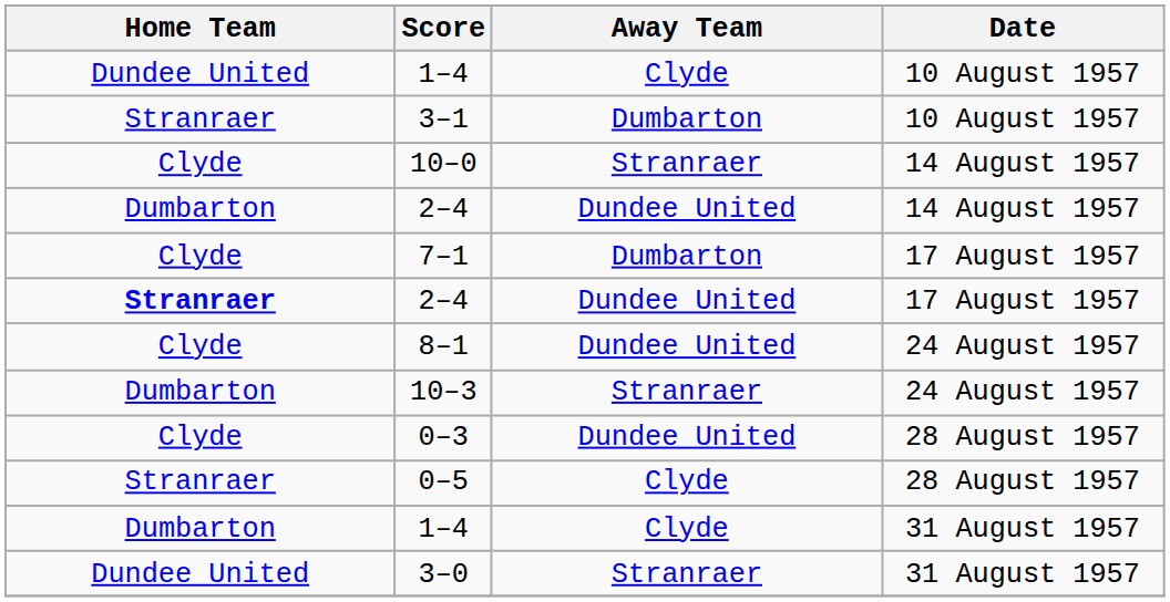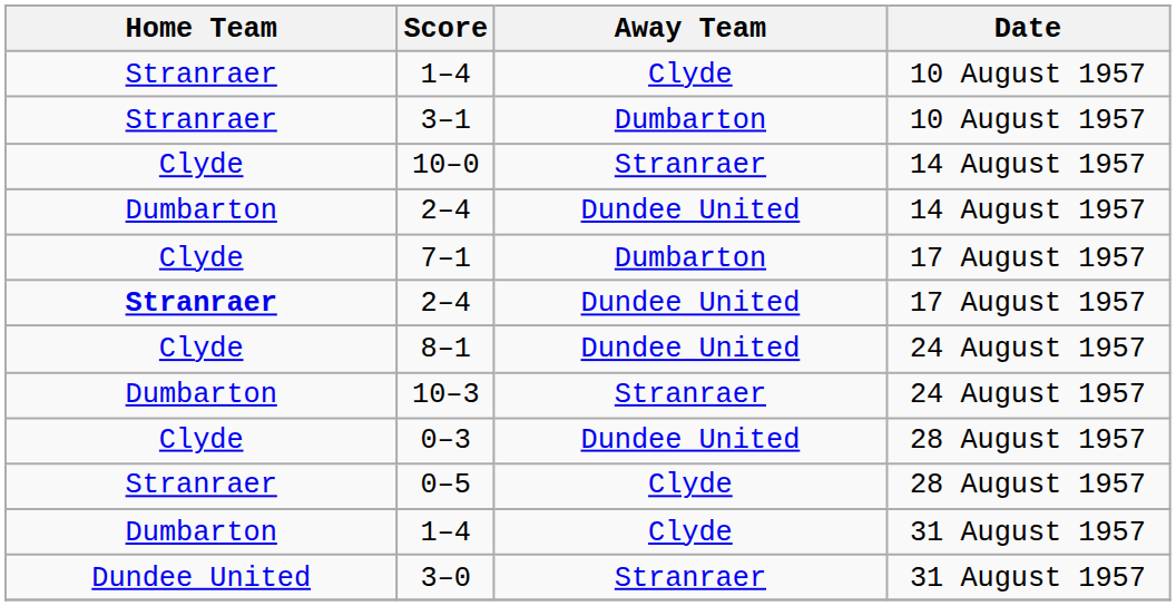1–4 / 10 August 1957 | Home Team: Dundee United -> Stranraer
